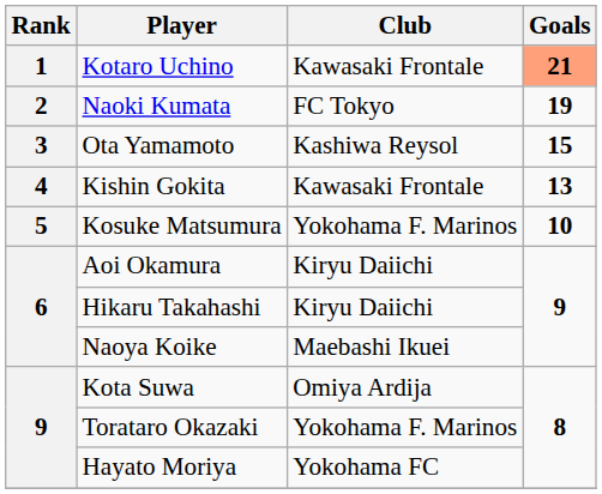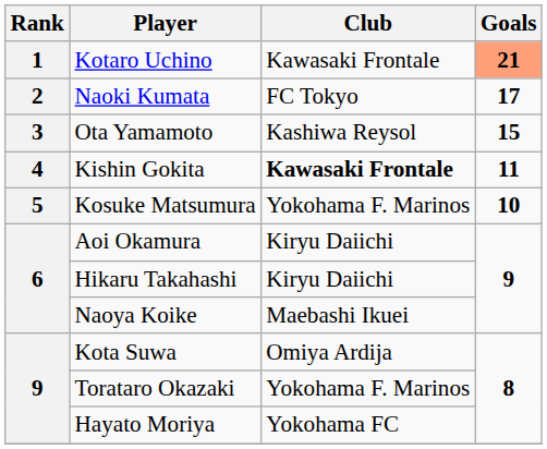Naoki Kumata | Goals: 19 -> 17
Kishin Gokita | Club: normal -> bold
Kishin Gokita | Goals: 13 -> 11
